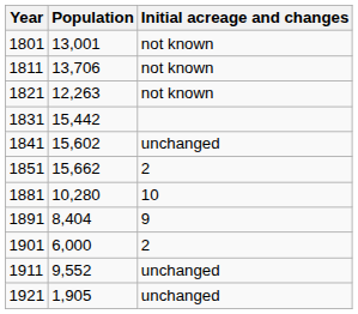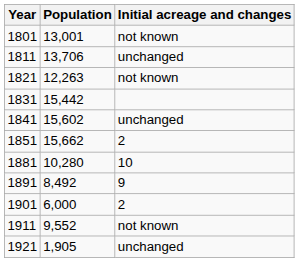1811 | Initial acreage and changes: not known -> unchanged
1891 | Population: 8,404 -> 8,492
1911 | Initial acreage and changes: unchanged -> not known
